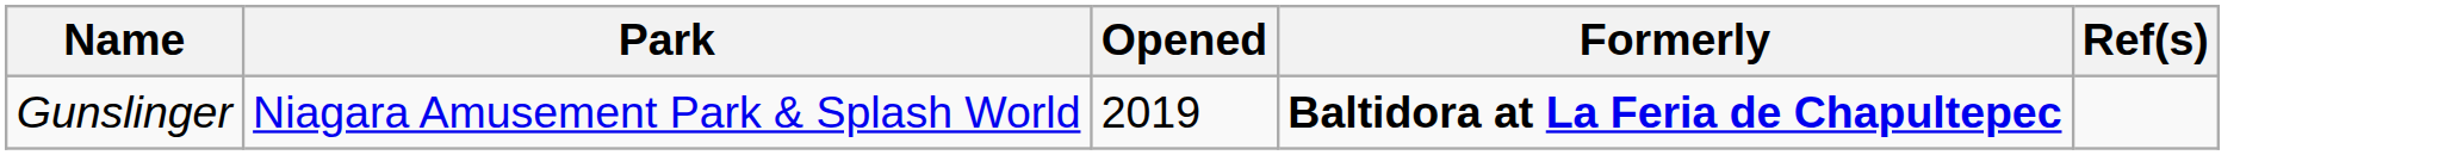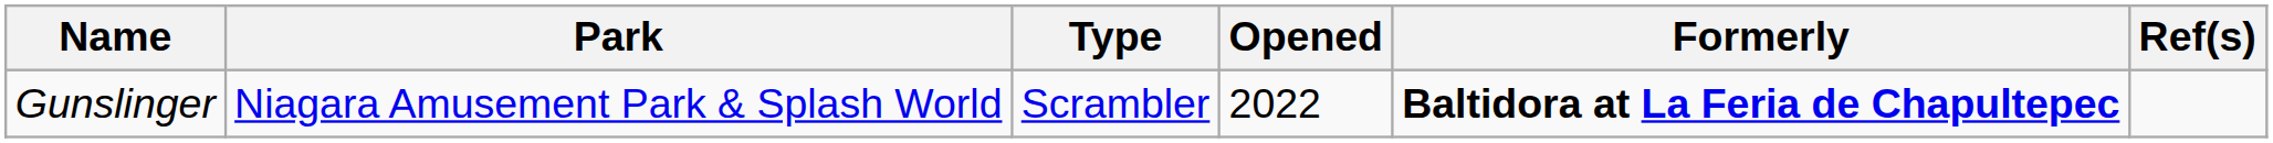+ column: Type | Scrambler
Gunslinger | Opened: 2019 -> 2022
